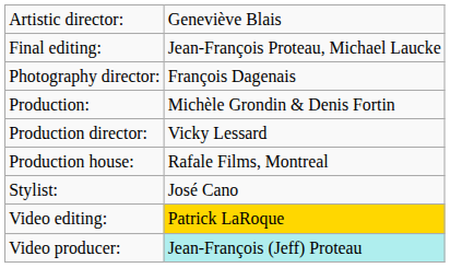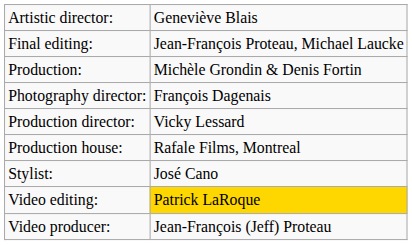rows swapped: Photography director: <-> Production:
Video producer: | column 2: paleturquoise background -> no background
